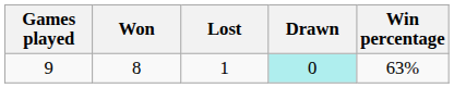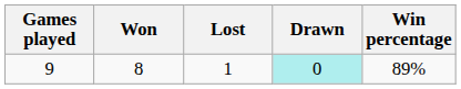9 | Win percentage: 63% -> 89%
